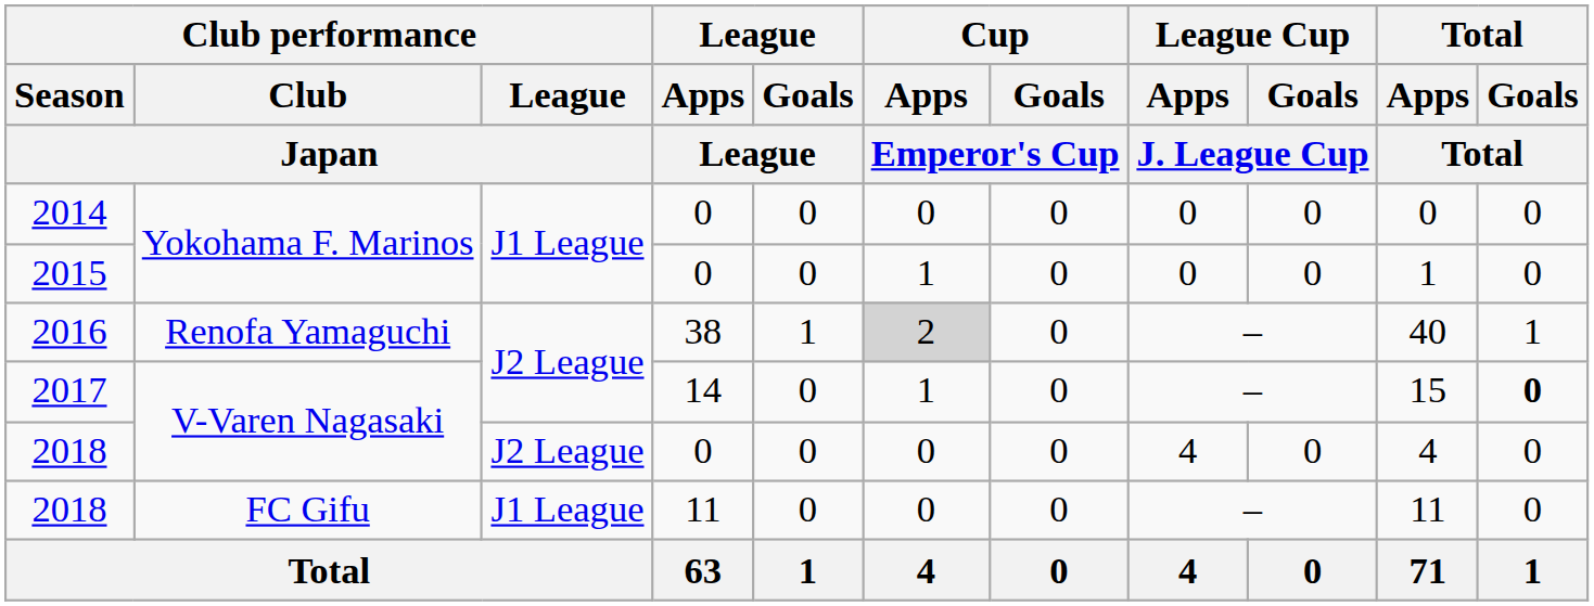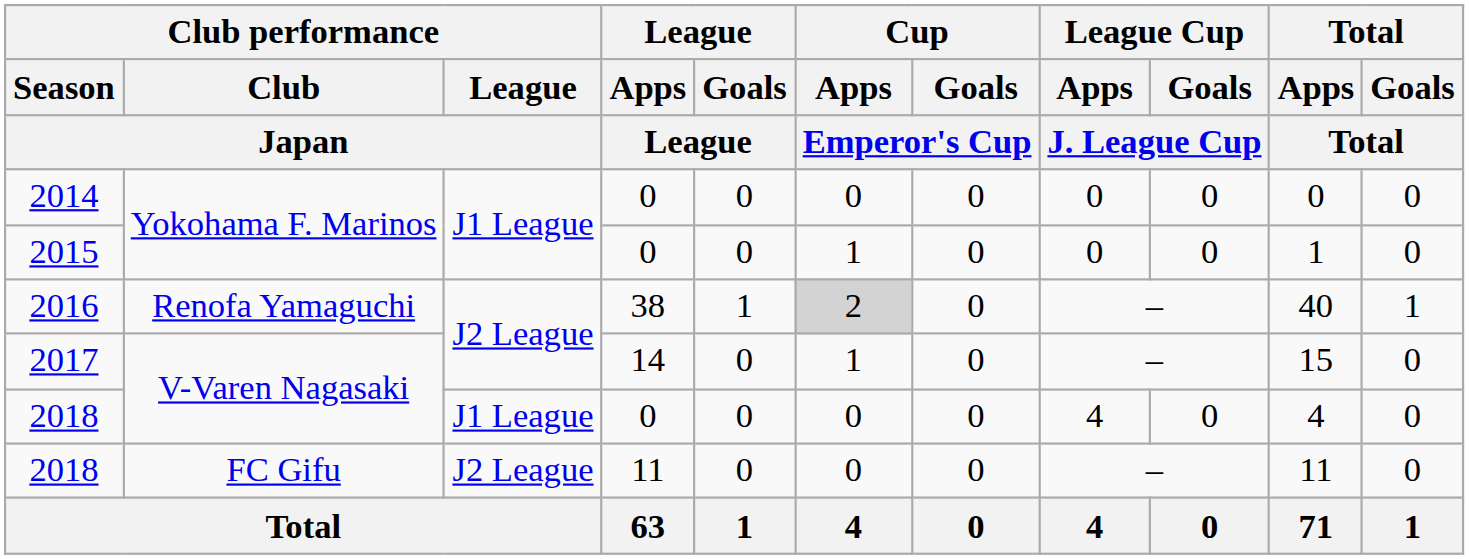2017 | Total / Goals / Total: bold -> normal
2018 / V-Varen Nagasaki | Club performance / League / Japan: J2 League -> J1 League
2018 / FC Gifu | Club performance / League / Japan: J1 League -> J2 League
